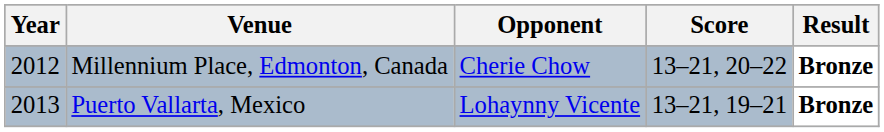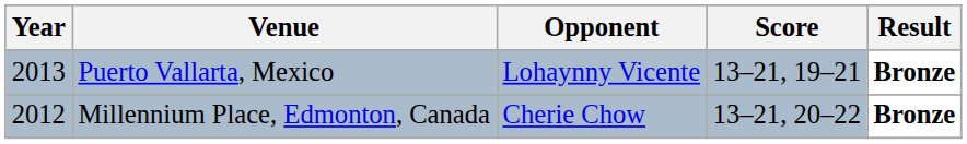rows swapped: Millennium Place, Edmonton, Canada <-> Puerto Vallarta, Mexico
